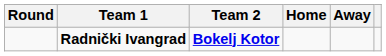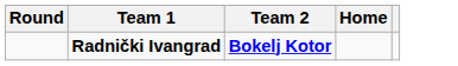- column: Away
